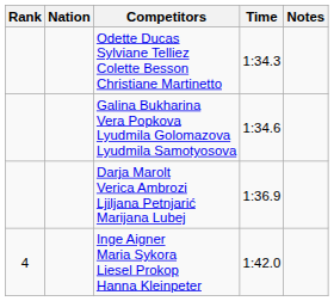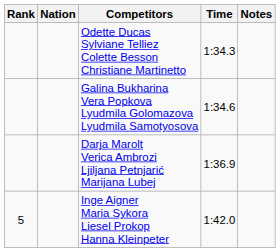Inge Aigner Maria Sykora Liesel Prokop Hanna Kleinpeter | Rank: 4 -> 5
